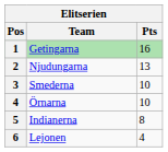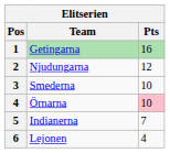Njudungarna | Pts: 13 -> 12
Örnarna | Pts: no background -> pink background
Indianerna | Pts: 8 -> 7
